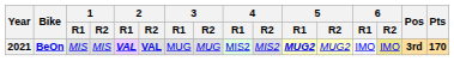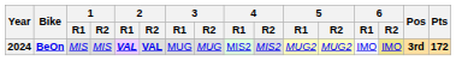BeOn | Year: 2021 -> 2024
BeOn | 5 / R1: bold -> normal
BeOn | Pts: 170 -> 172
